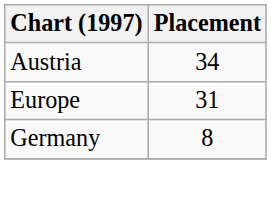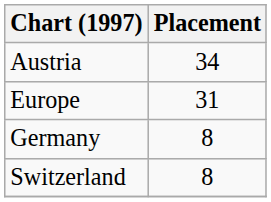+ row: Switzerland | 8
